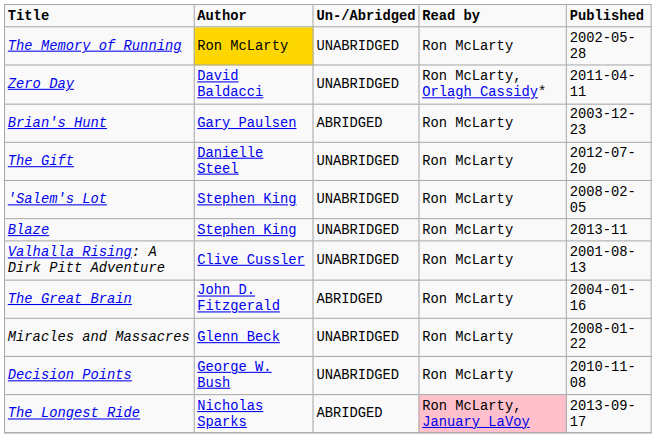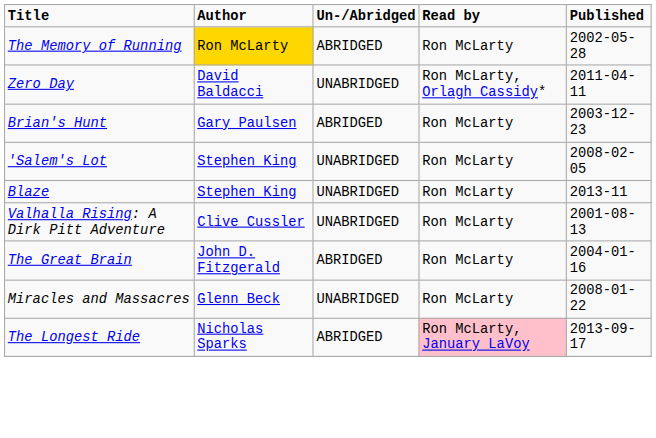The Memory of Running | Un-/Abridged: UNABRIDGED -> ABRIDGED
- row: The Gift | Danielle Steel | UNABRIDGED | Ron McLarty | 2012-07-20
- row: Decision Points | George W. Bush | UNABRIDGED | Ron McLarty | 2010-11-08
